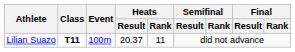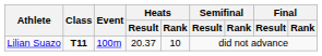Lilian Suazo | Heats / Rank: 11 -> 10
